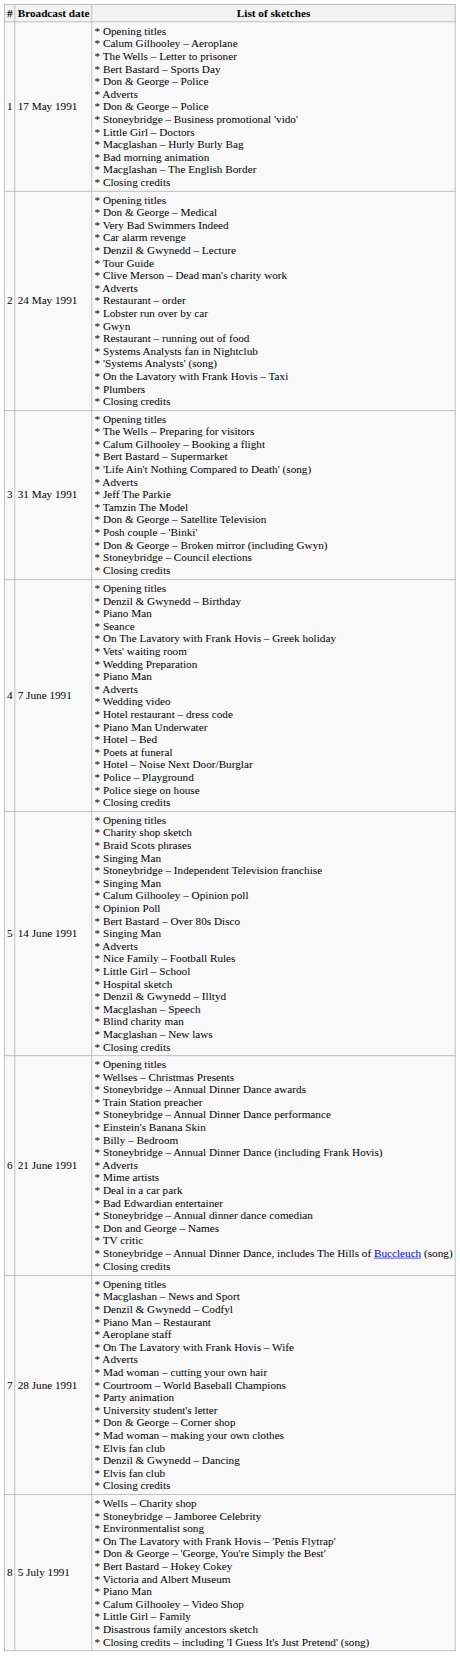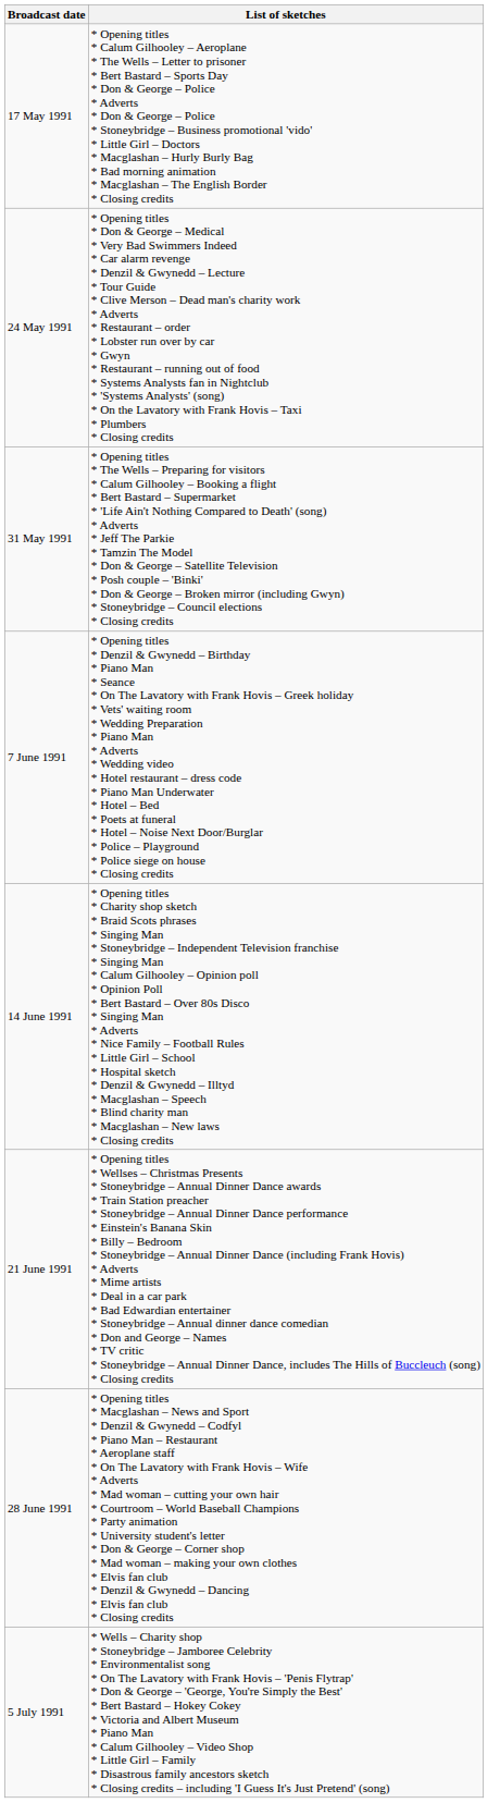- column: # | 1 | 2 | 3 | 4 | 5 | 6 | 7 | 8
